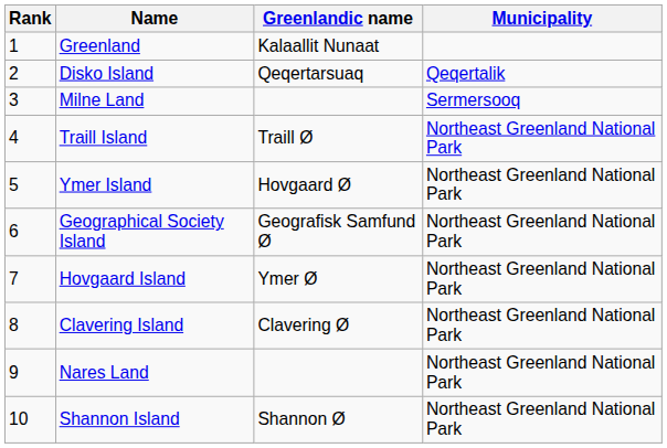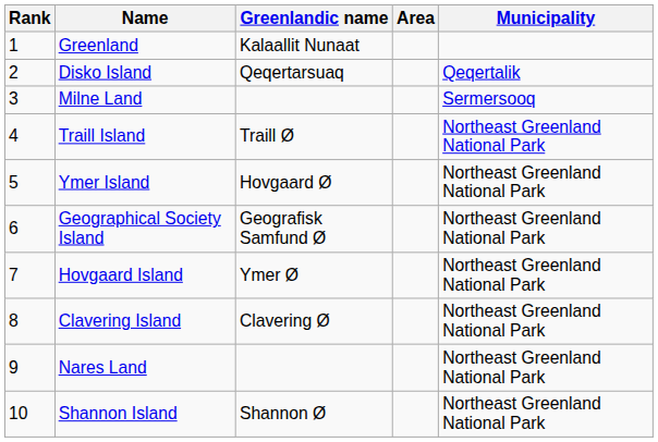+ column: Area
